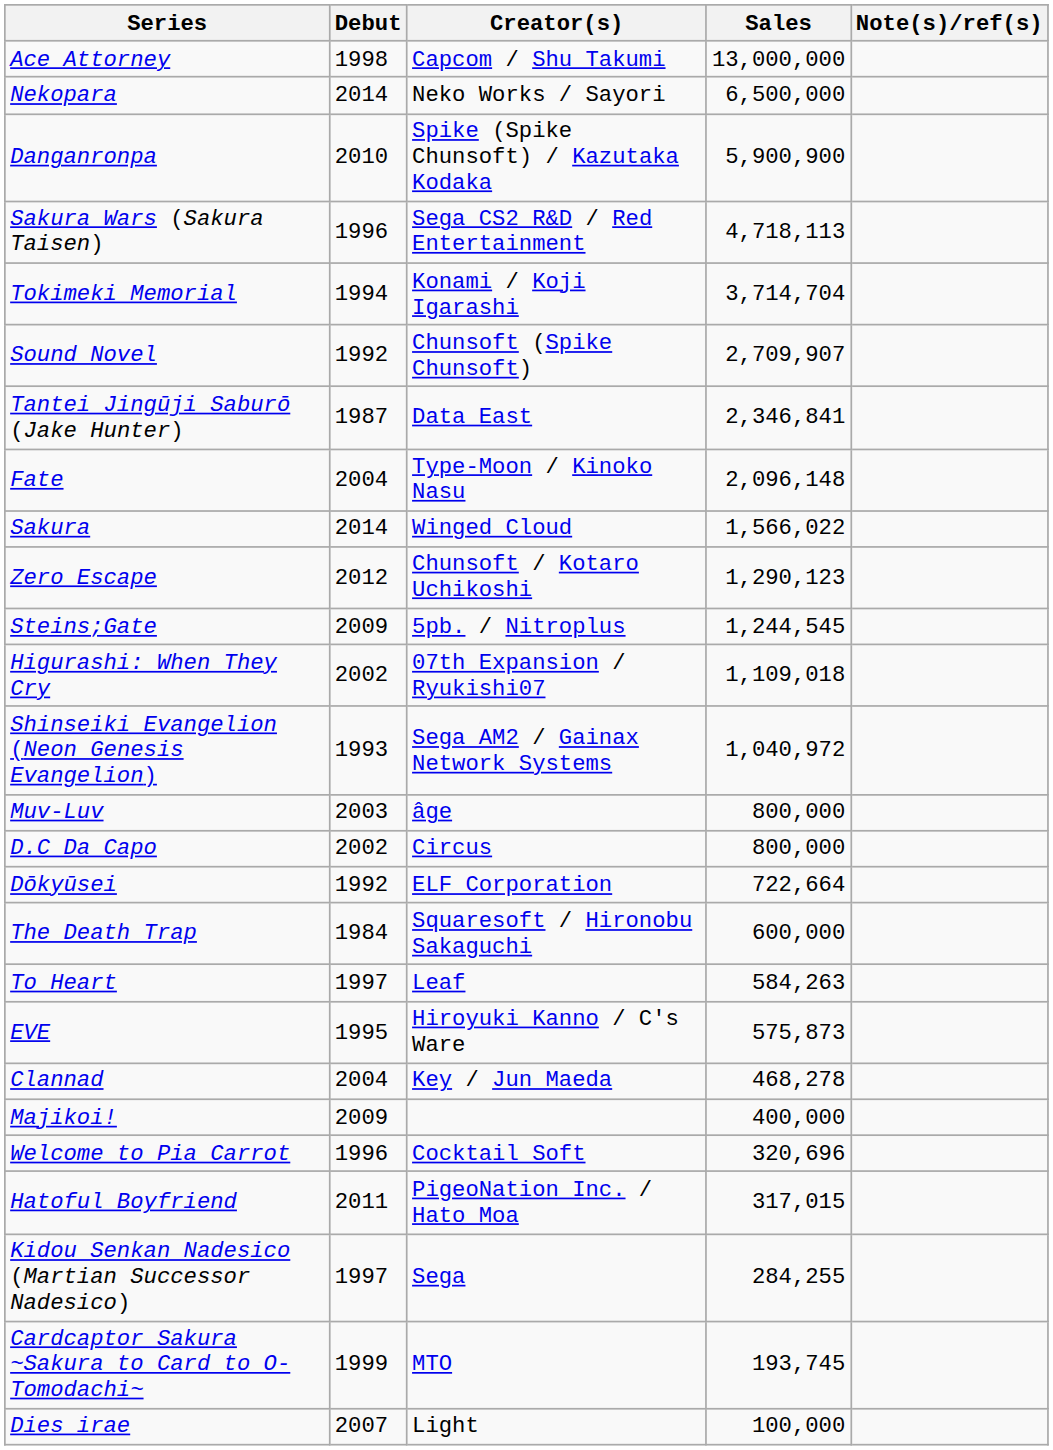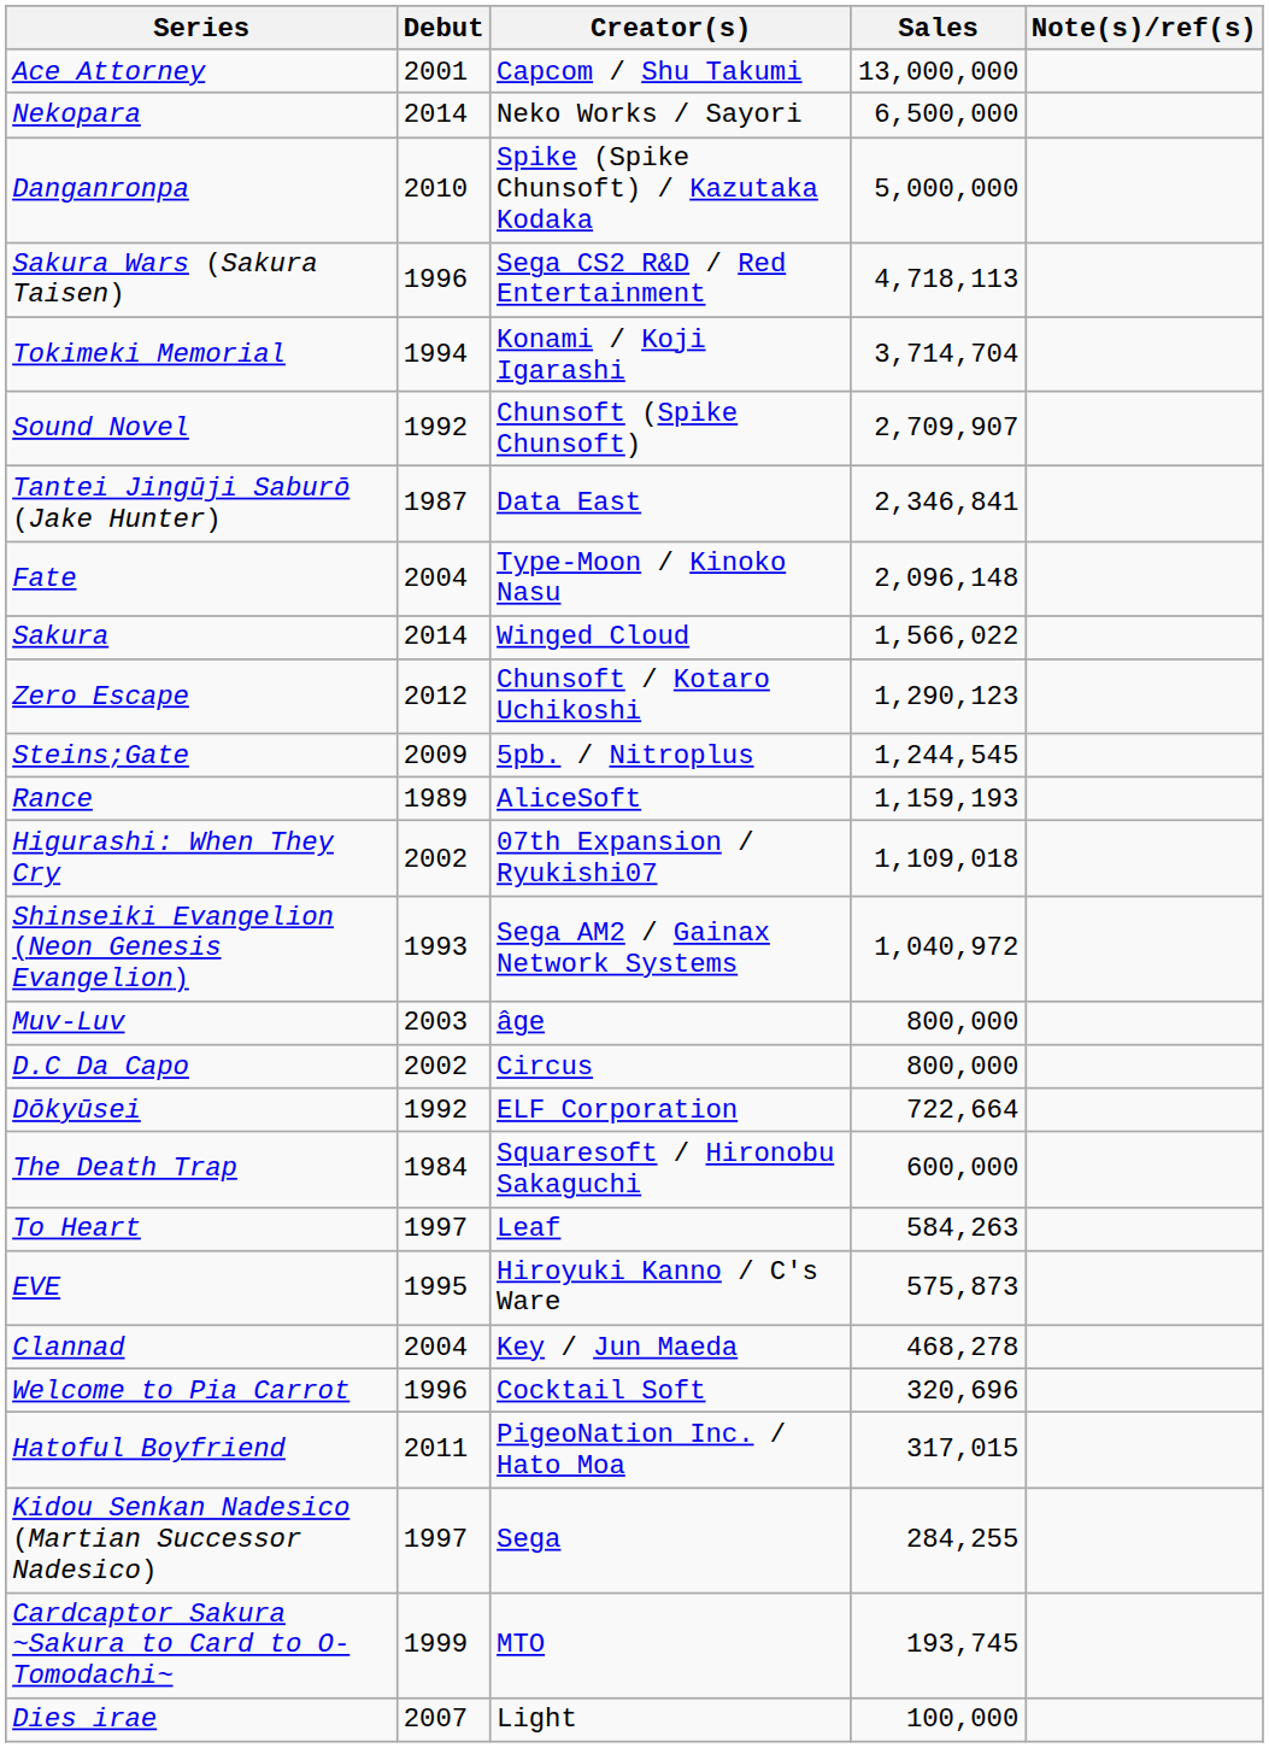Ace Attorney | Debut: 1998 -> 2001
Danganronpa | Sales: 5,900,900 -> 5,000,000
+ row: Rance | 1989 | AliceSoft | 1,159,193
- row: Majikoi! | 2009 | 400,000
